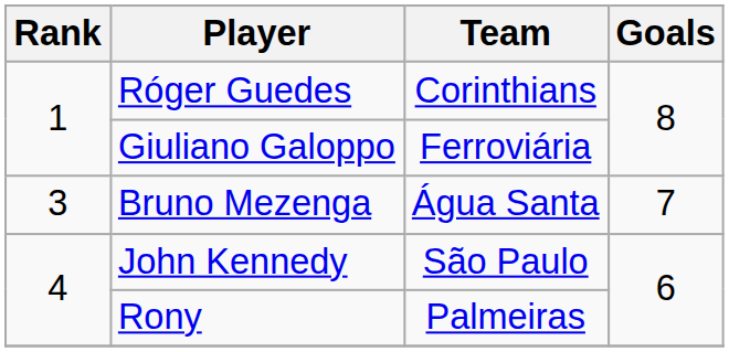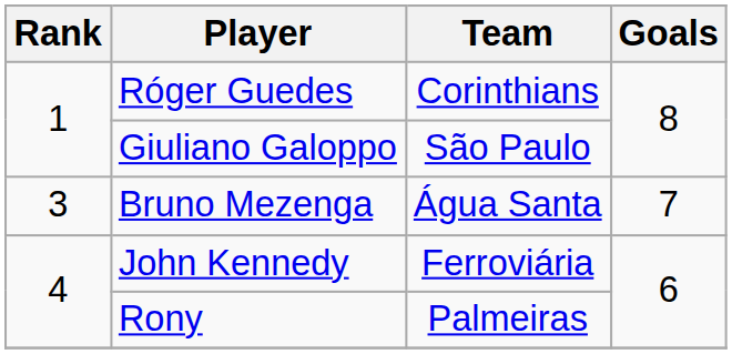Giuliano Galoppo | Team: Ferroviária -> São Paulo
John Kennedy | Team: São Paulo -> Ferroviária
